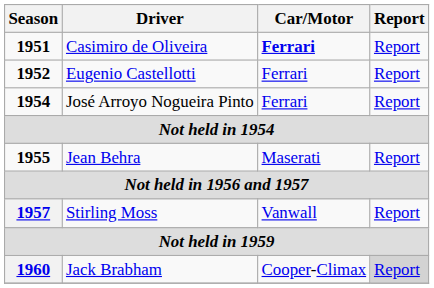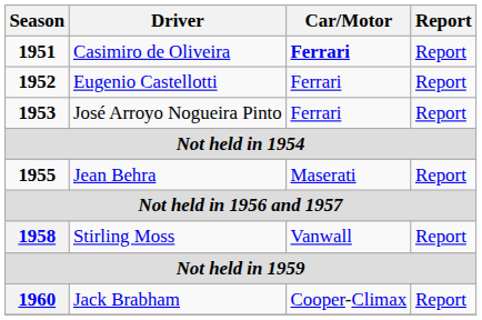José Arroyo Nogueira Pinto | Season: 1954 -> 1953
Stirling Moss | Season: 1957 -> 1958
Jack Brabham | Report: lightgrey background -> no background
